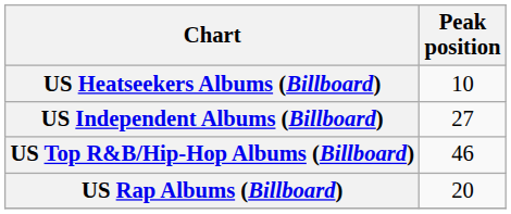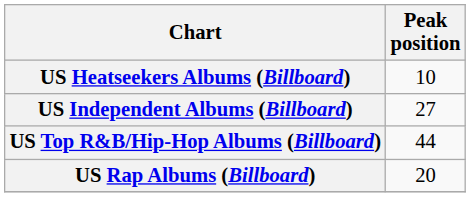US Top R&B/Hip-Hop Albums (Billboard) | Peak position: 46 -> 44
